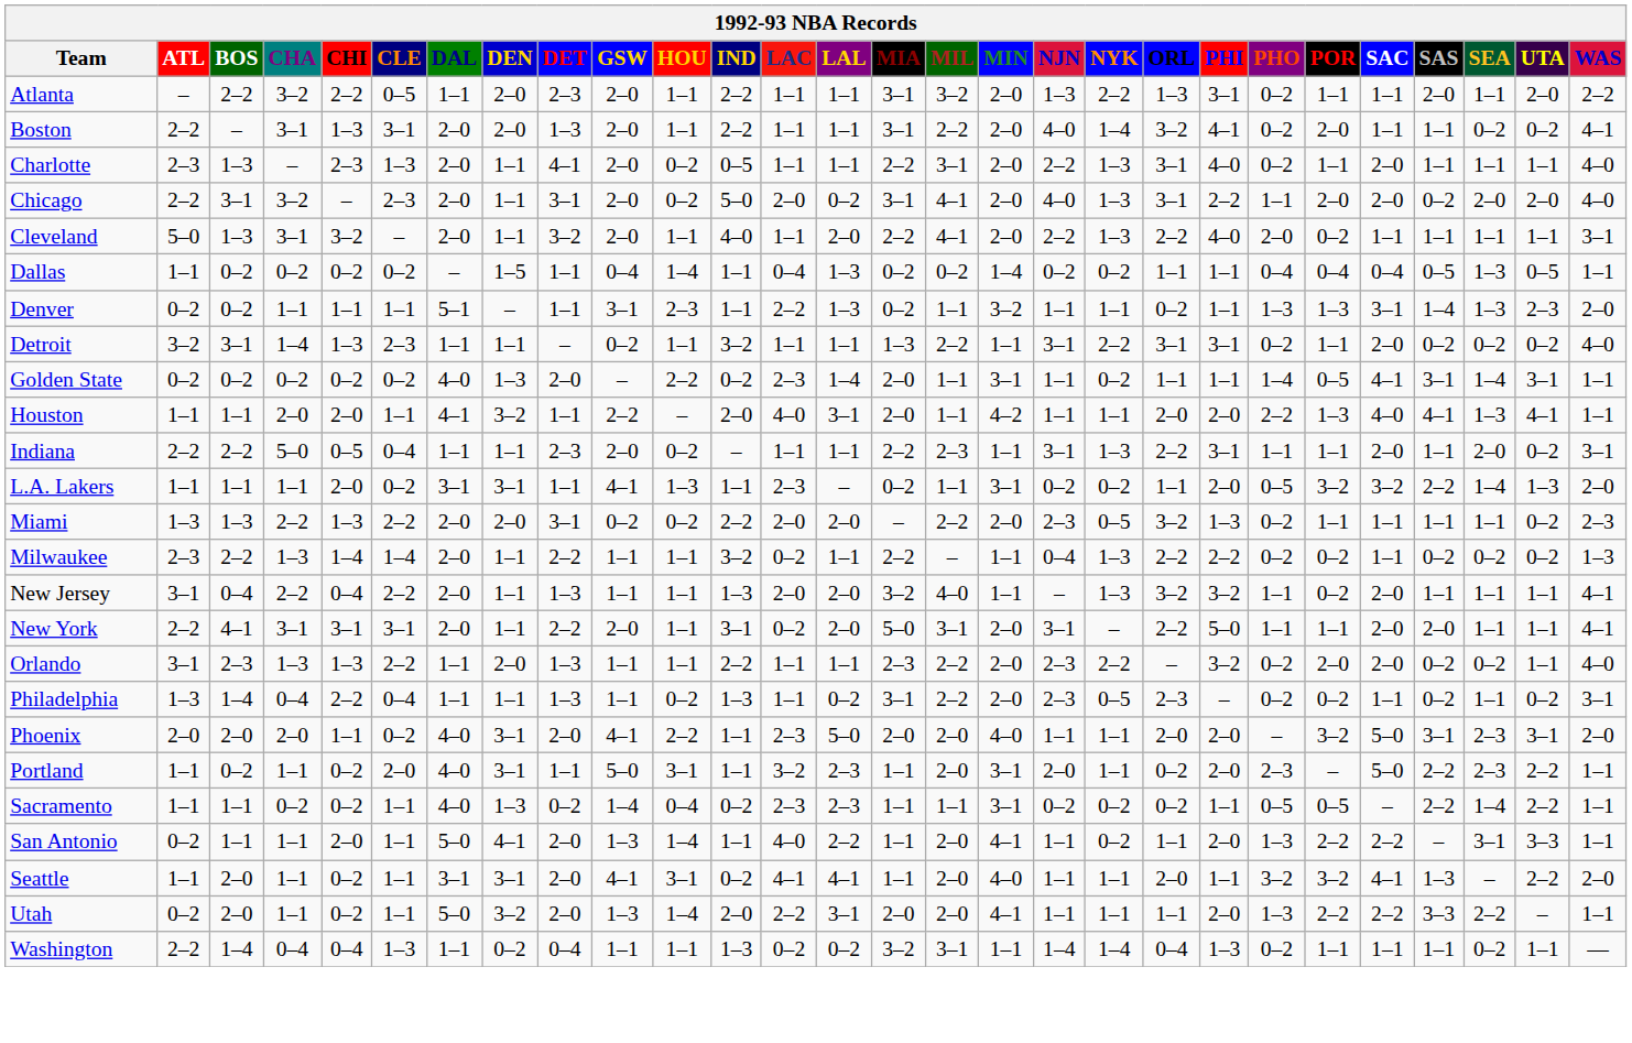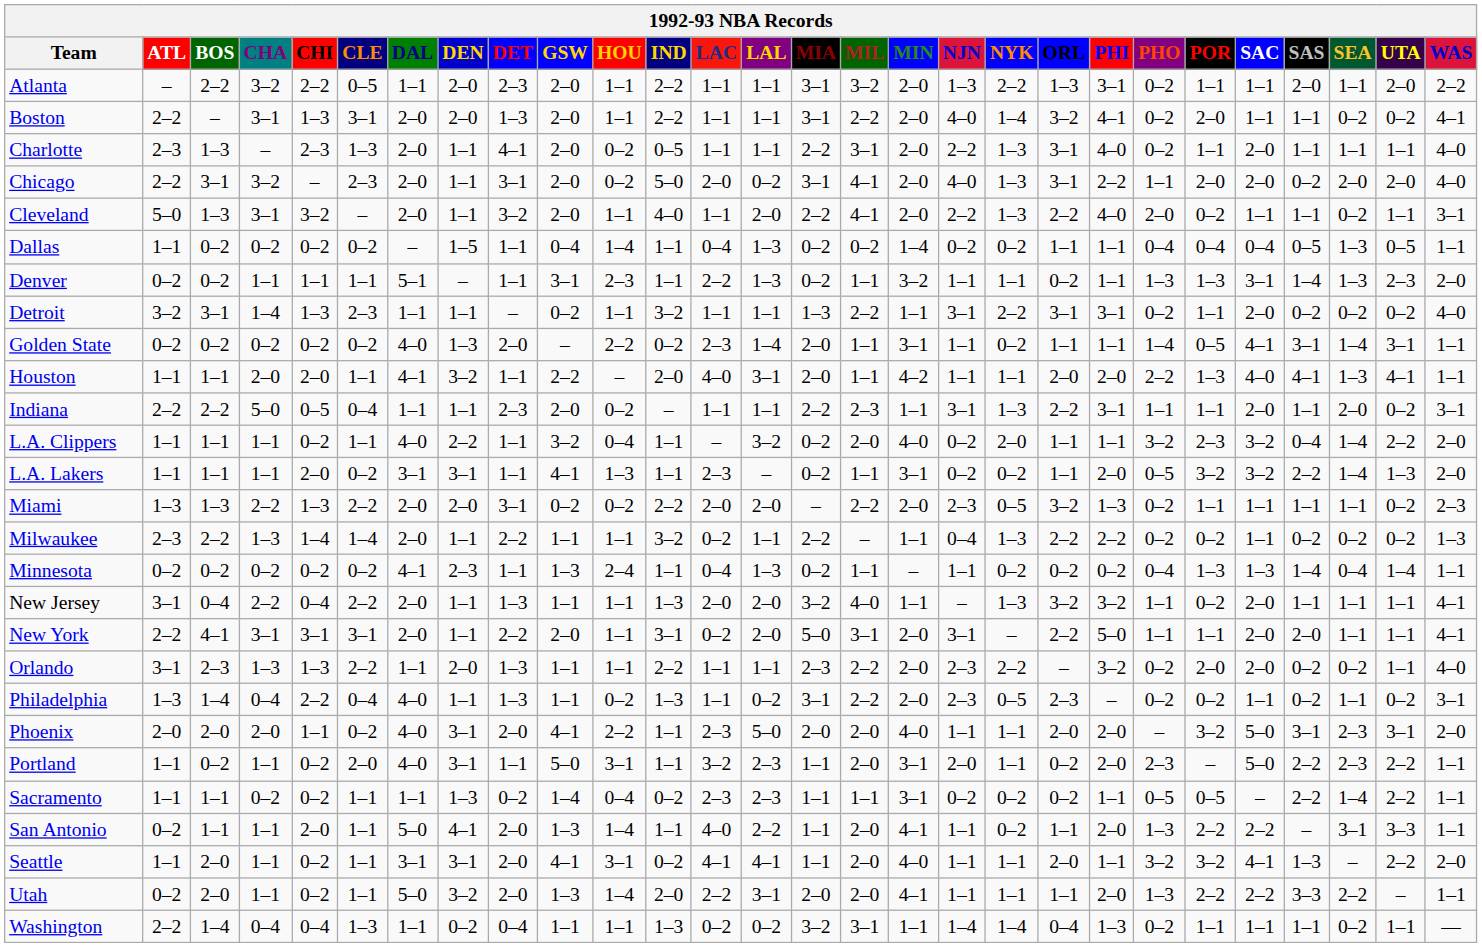Cleveland | SEA: 1–1 -> 0–2
+ row: L.A. Clippers | 1–1 | 1–1 | 1–1 | 0–2 | 1–1 | 4–0 | 2–2 | 1–1 | 3–2 | 0–4 | 1–1 | – | 3–2 | 0–2 | 2–0 | 4–0 | 0–2 | 2–0 | 1–1 | 1–1 | 3–2 | 2–3 | 3–2 | 0–4 | 1–4 | 2–2 | 2–0
+ row: Minnesota | 0–2 | 0–2 | 0–2 | 0–2 | 0–2 | 4–1 | 2–3 | 1–1 | 1–3 | 2–4 | 1–1 | 0–4 | 1–3 | 0–2 | 1–1 | – | 1–1 | 0–2 | 0–2 | 0–2 | 0–4 | 1–3 | 1–3 | 1–4 | 0–4 | 1–4 | 1–1
Philadelphia | DAL: 1–1 -> 4–0
Sacramento | DAL: 4–0 -> 1–1
